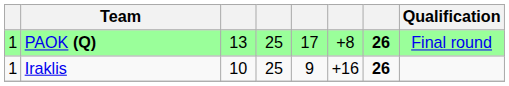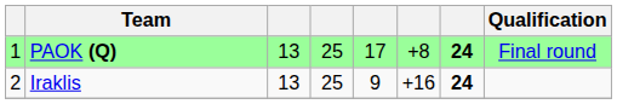PAOK (Q) | column 7: 26 -> 24
Iraklis | column 1: 1 -> 2
Iraklis | column 3: 10 -> 13
Iraklis | column 7: 26 -> 24
